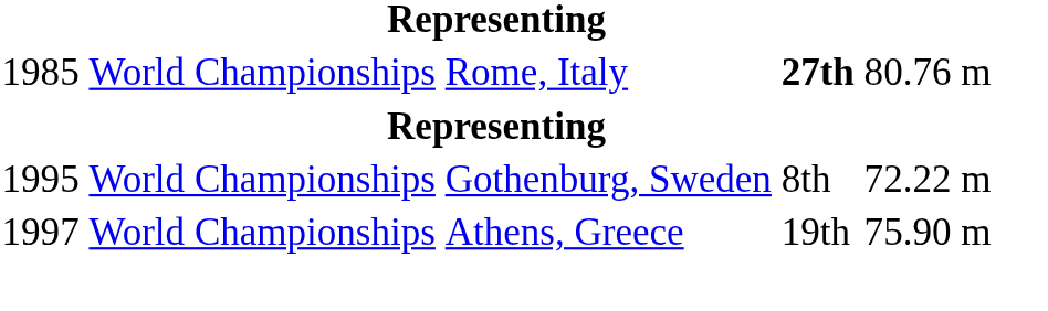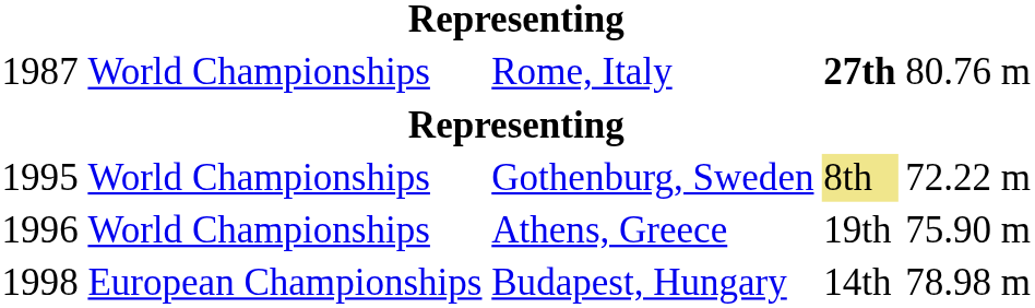Rome, Italy | column 1: 1985 -> 1987
Gothenburg, Sweden | column 4: no background -> khaki background
Athens, Greece | column 1: 1997 -> 1996
+ row: 1998 | European Championships | Budapest, Hungary | 14th | 78.98 m
